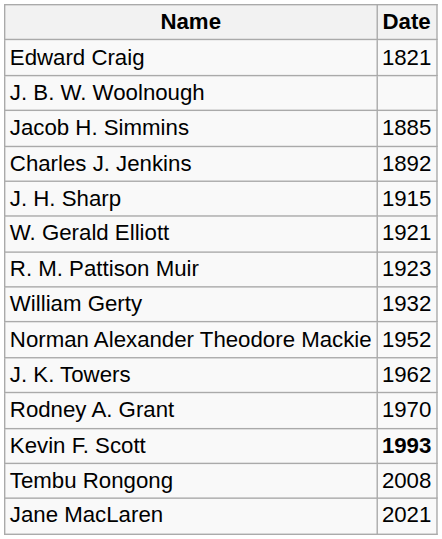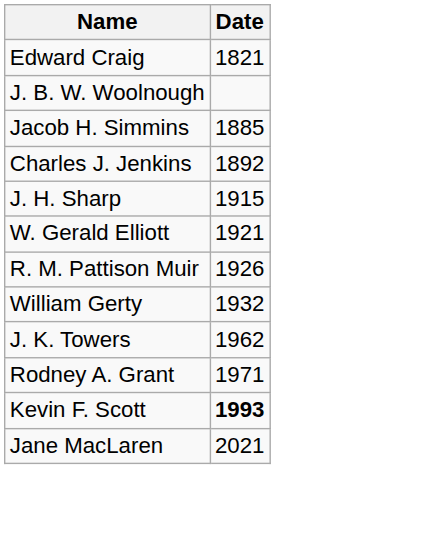R. M. Pattison Muir | Date: 1923 -> 1926
- row: Norman Alexander Theodore Mackie | 1952
Rodney A. Grant | Date: 1970 -> 1971
- row: Tembu Rongong | 2008
